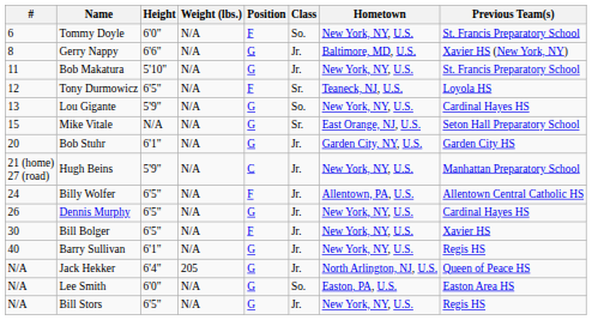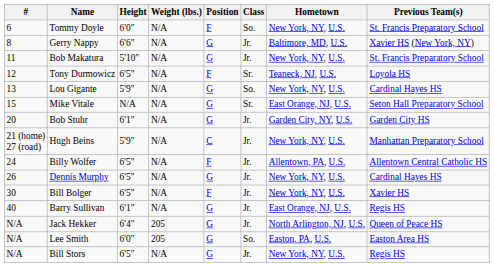Barry Sullivan | Hometown: New York, NY, U.S. -> East Orange, NJ, U.S.
Lee Smith | Weight (lbs.): N/A -> 205
